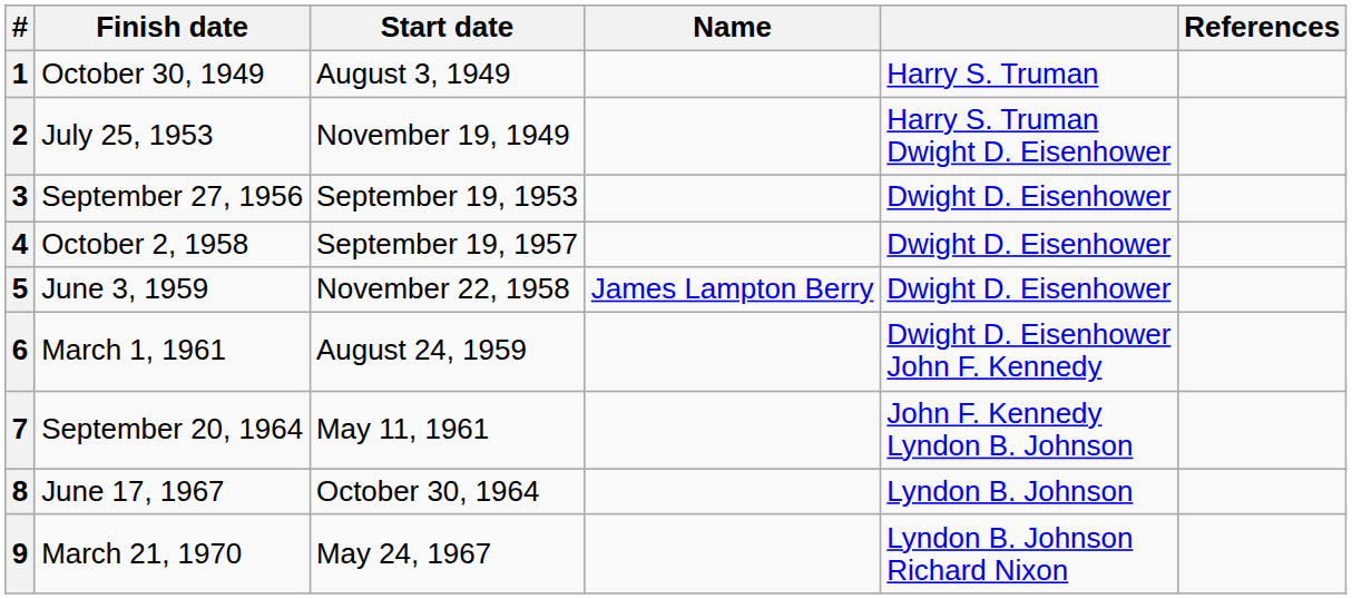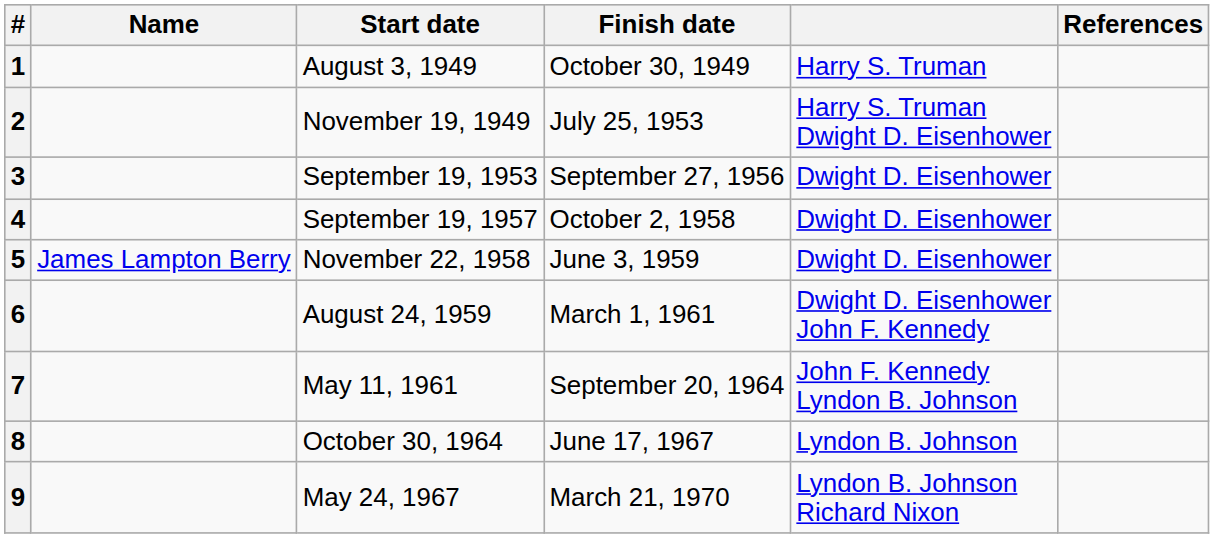columns swapped: Name <-> Finish date
